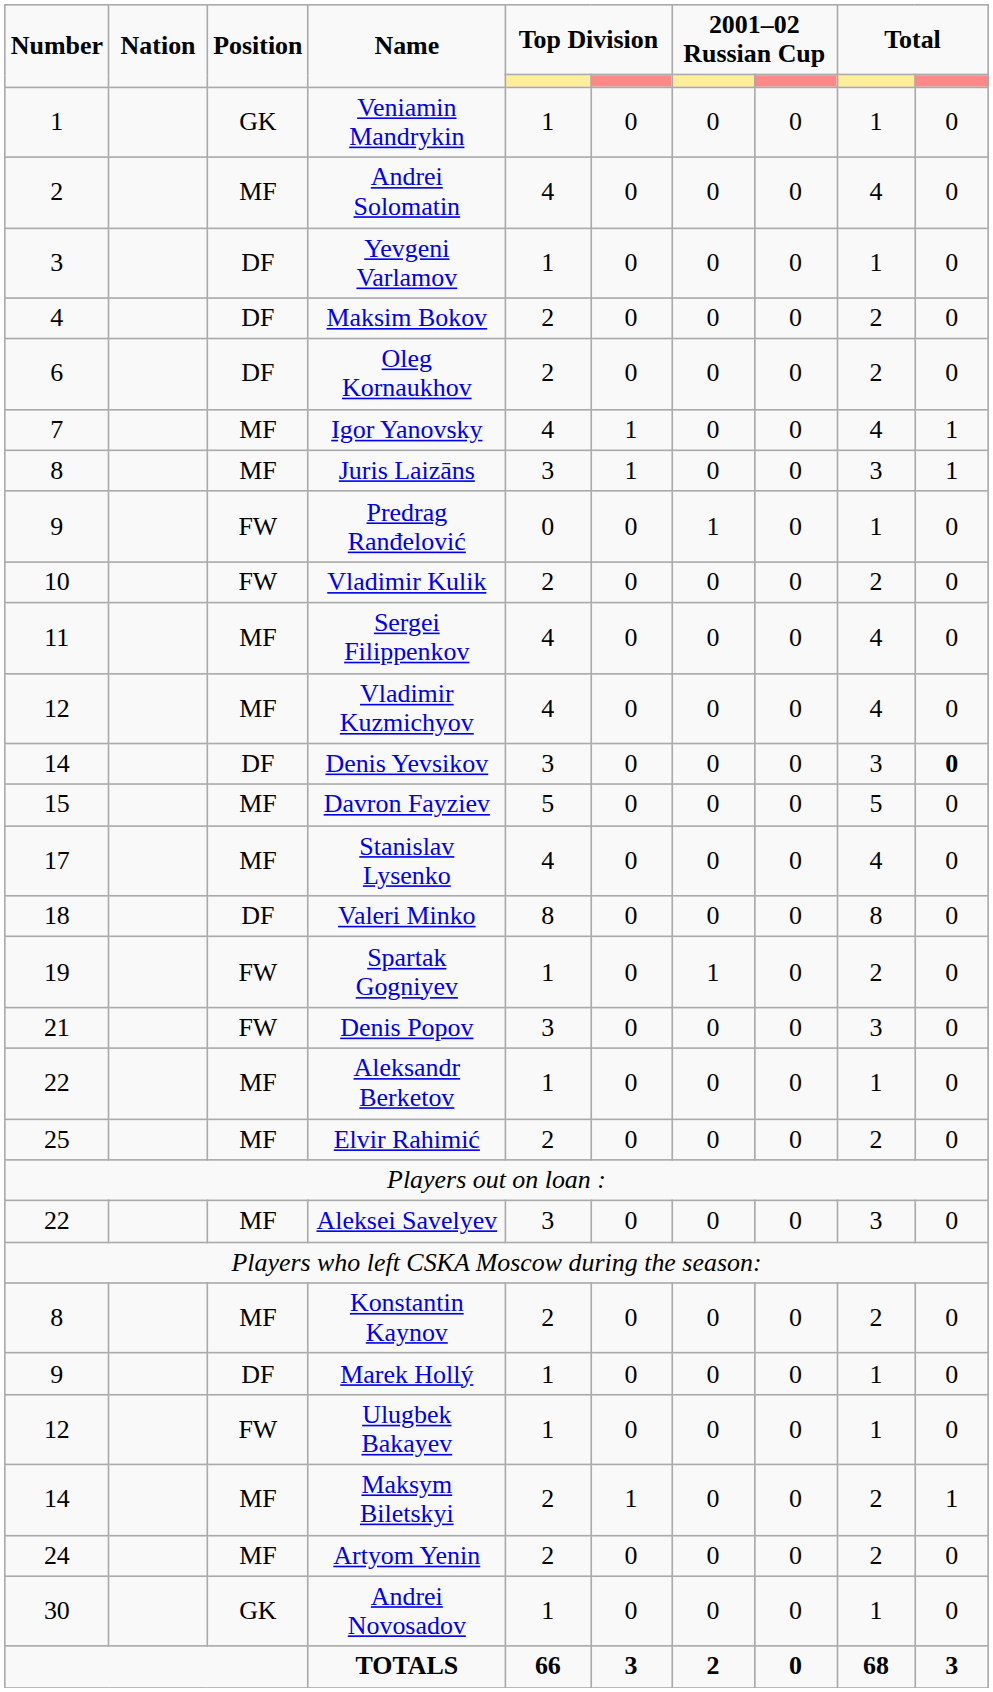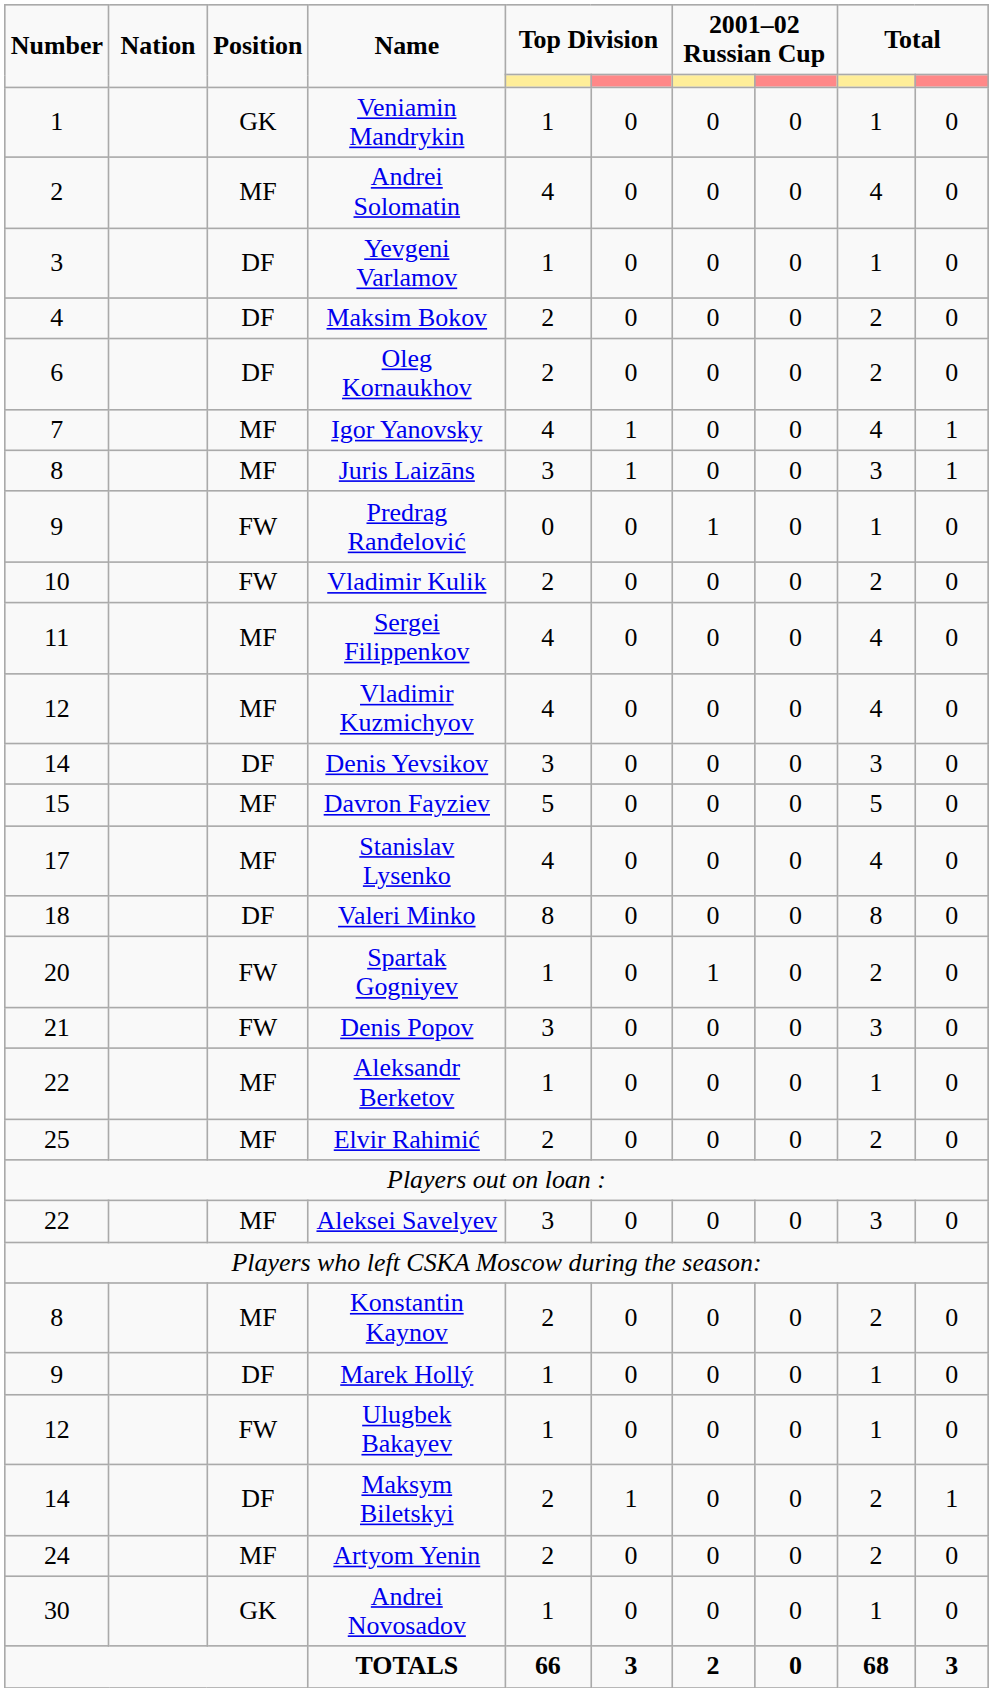Denis Yevsikov | column 10: bold -> normal
Spartak Gogniyev | Number: 19 -> 20
Maksym Biletskyi | Position: MF -> DF
